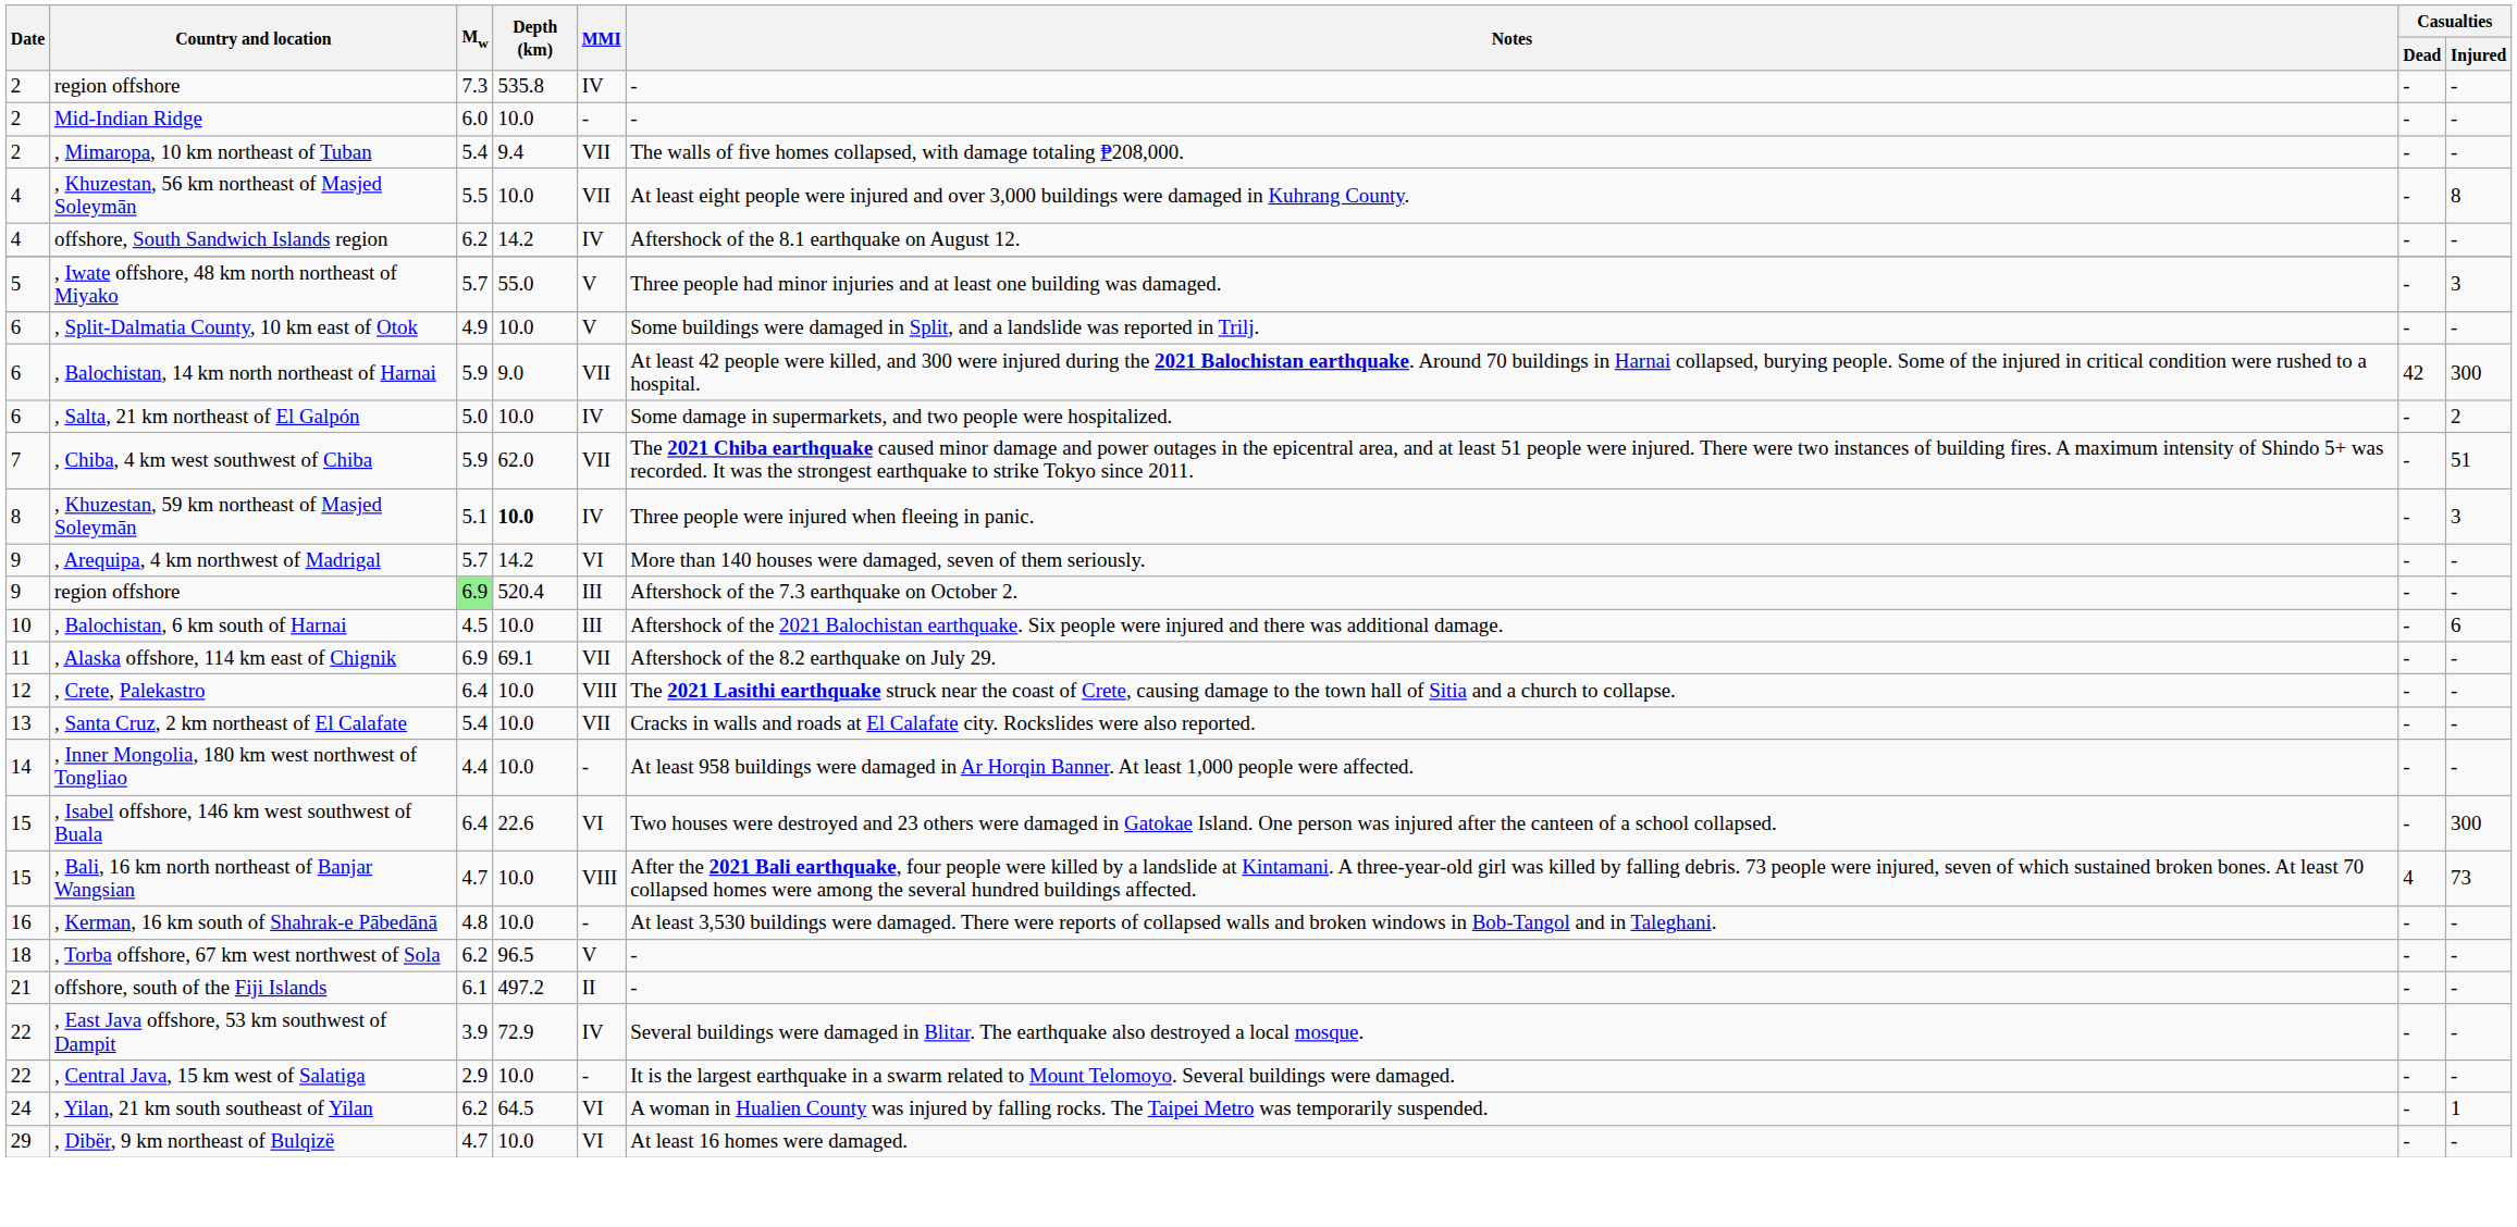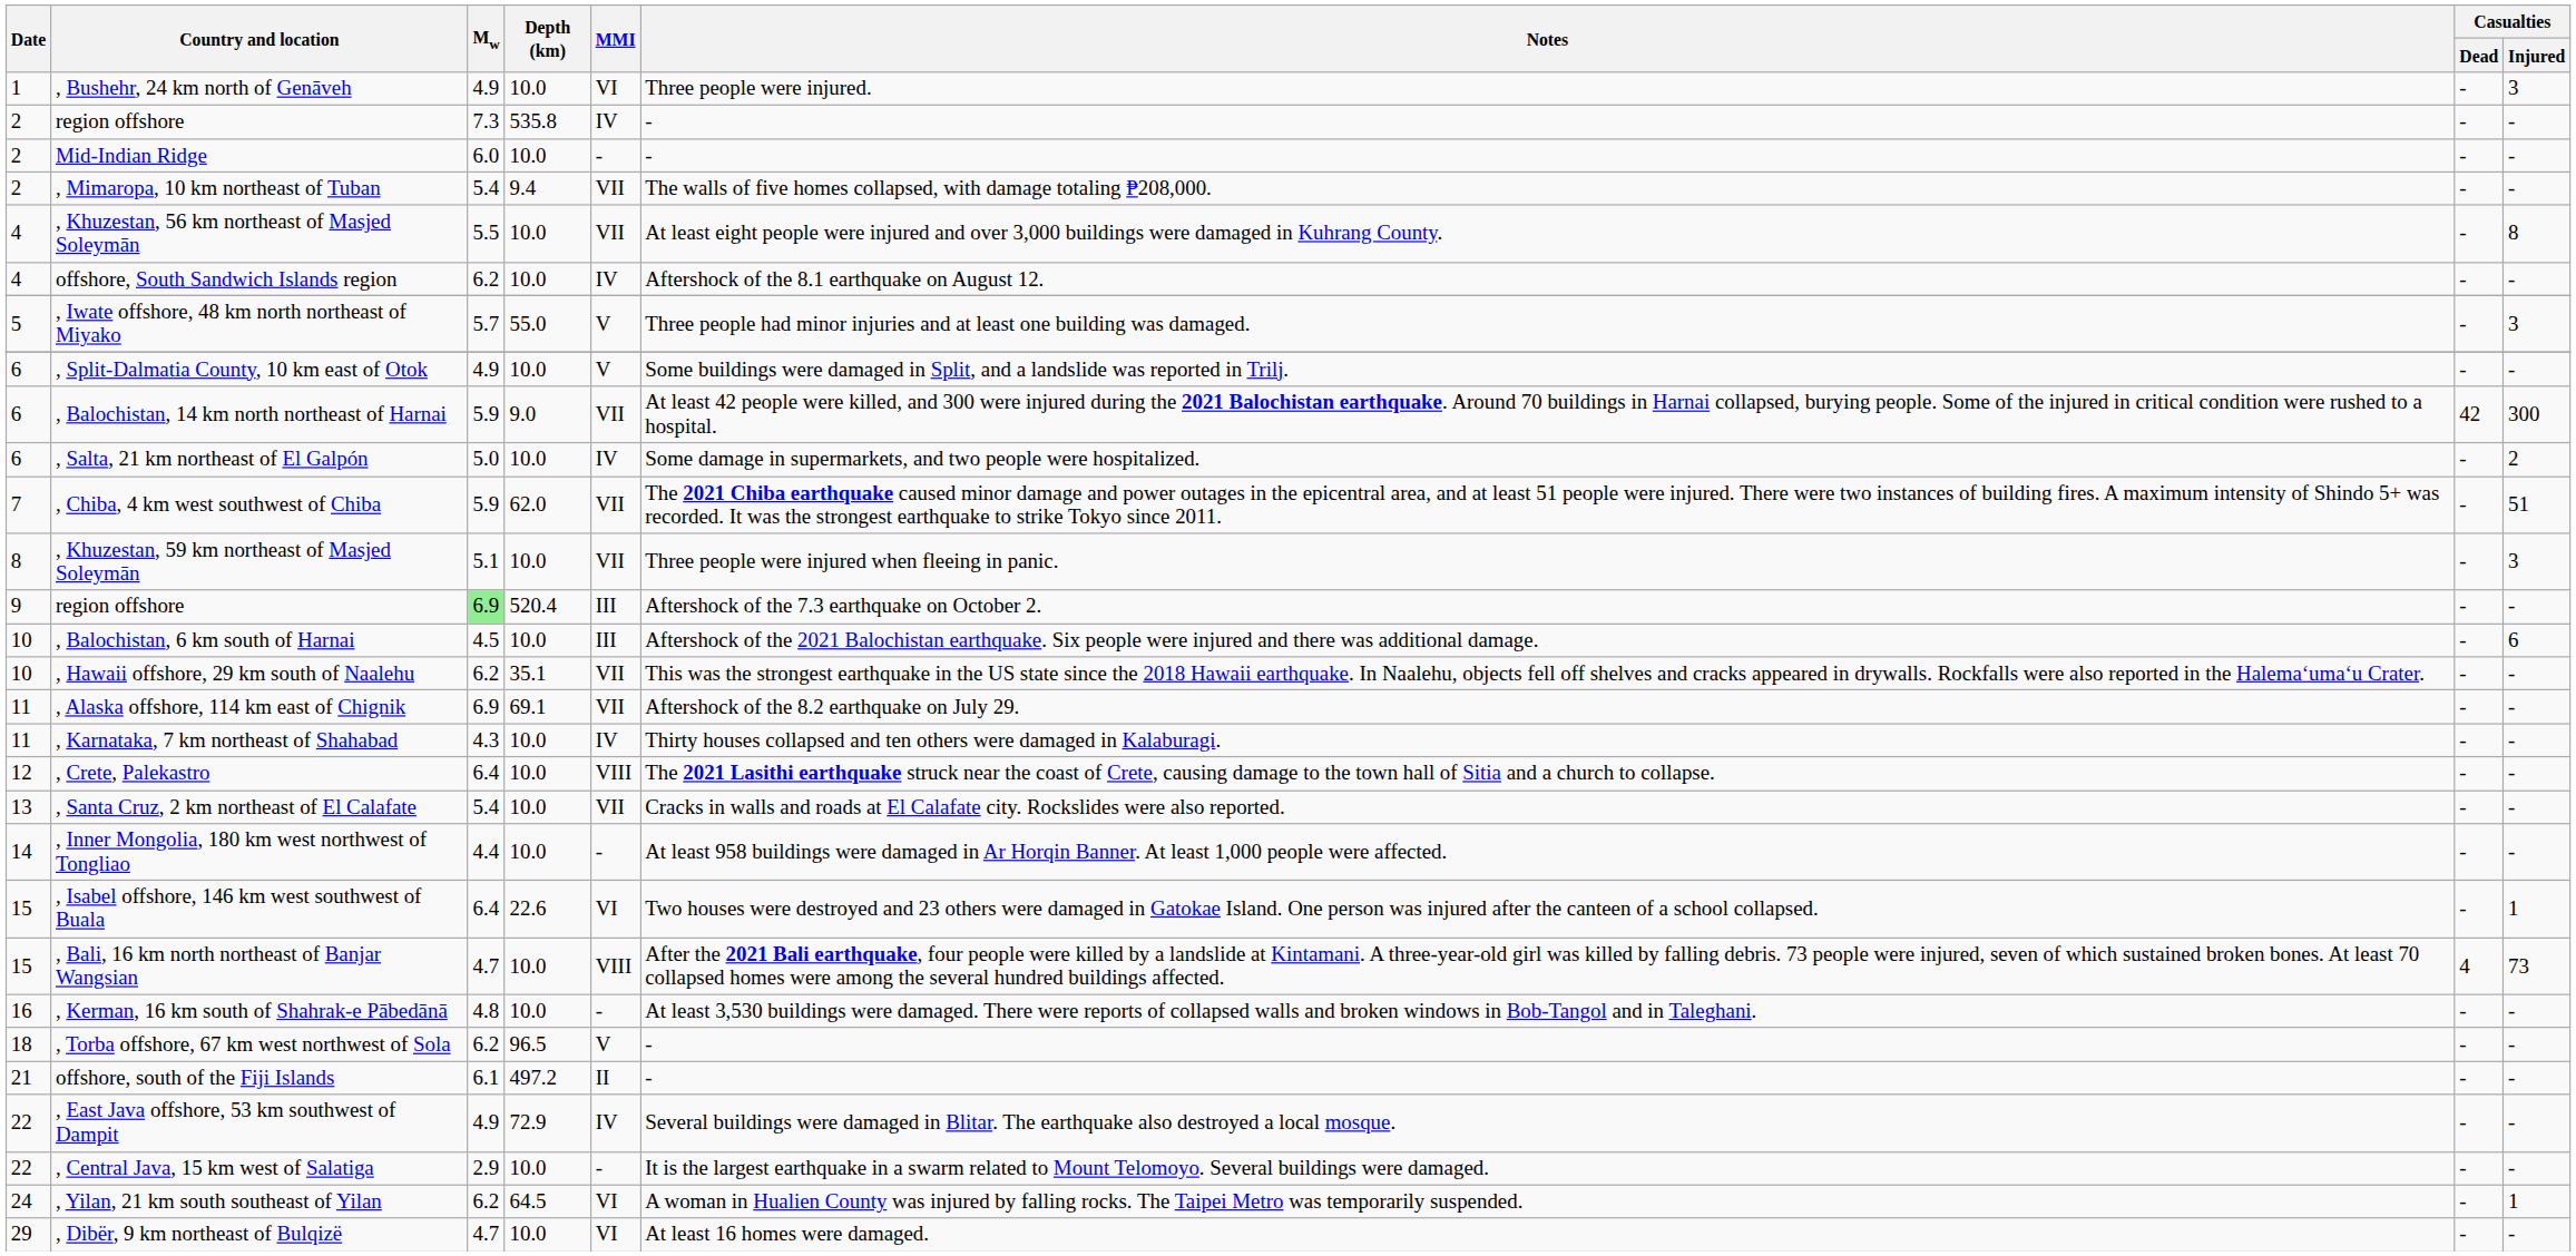+ row: 1 | , Bushehr, 24 km north of Genāveh | 4.9 | 10.0 | VI | Three people were injured. | - | 3
offshore, South Sandwich Islands region | Depth (km): 14.2 -> 10.0
, Khuzestan, 59 km northeast of Masjed Soleymān | Depth (km): bold -> normal
, Khuzestan, 59 km northeast of Masjed Soleymān | MMI: IV -> VII
- row: 9 | , Arequipa, 4 km northwest of Madrigal | 5.7 | 14.2 | VI | More than 140 houses were damaged, seven of them seriously. | - | -
+ row: 10 | , Hawaii offshore, 29 km south of Naalehu | 6.2 | 35.1 | VII | This was the strongest earthquake in the US state since the 2018 Hawaii earthquake. In Naalehu, objects fell off shelves and cracks appeared in drywalls. Rockfalls were also reported in the Halemaʻumaʻu Crater. | - | -
+ row: 11 | , Karnataka, 7 km northeast of Shahabad | 4.3 | 10.0 | IV | Thirty houses collapsed and ten others were damaged in Kalaburagi. | - | -
, Isabel offshore, 146 km west southwest of Buala | Casualties / Injured: 300 -> 1
, East Java offshore, 53 km southwest of Dampit | Mw: 3.9 -> 4.9
